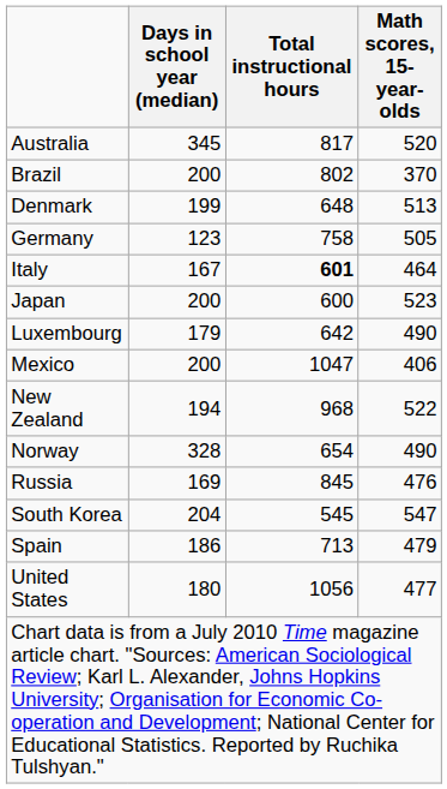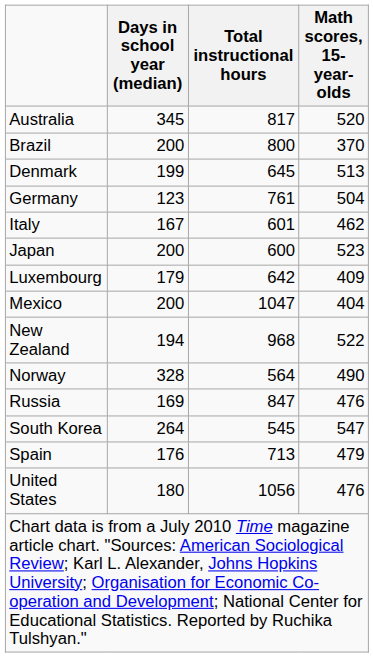Brazil | Total instructional hours: 802 -> 800
Denmark | Total instructional hours: 648 -> 645
Germany | Total instructional hours: 758 -> 761
Germany | Math scores, 15-year-olds: 505 -> 504
Italy | Total instructional hours: bold -> normal
Italy | Math scores, 15-year-olds: 464 -> 462
Luxembourg | Math scores, 15-year-olds: 490 -> 409
Mexico | Math scores, 15-year-olds: 406 -> 404
Norway | Total instructional hours: 654 -> 564
Russia | Total instructional hours: 845 -> 847
South Korea | Days in school year (median): 204 -> 264
Spain | Days in school year (median): 186 -> 176
United States | Math scores, 15-year-olds: 477 -> 476
